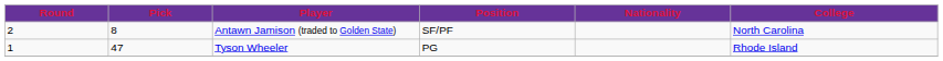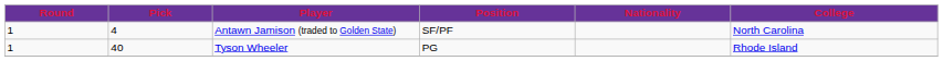Antawn Jamison (traded to Golden State) | Round: 2 -> 1
Antawn Jamison (traded to Golden State) | Pick: 8 -> 4
Tyson Wheeler | Pick: 47 -> 40
